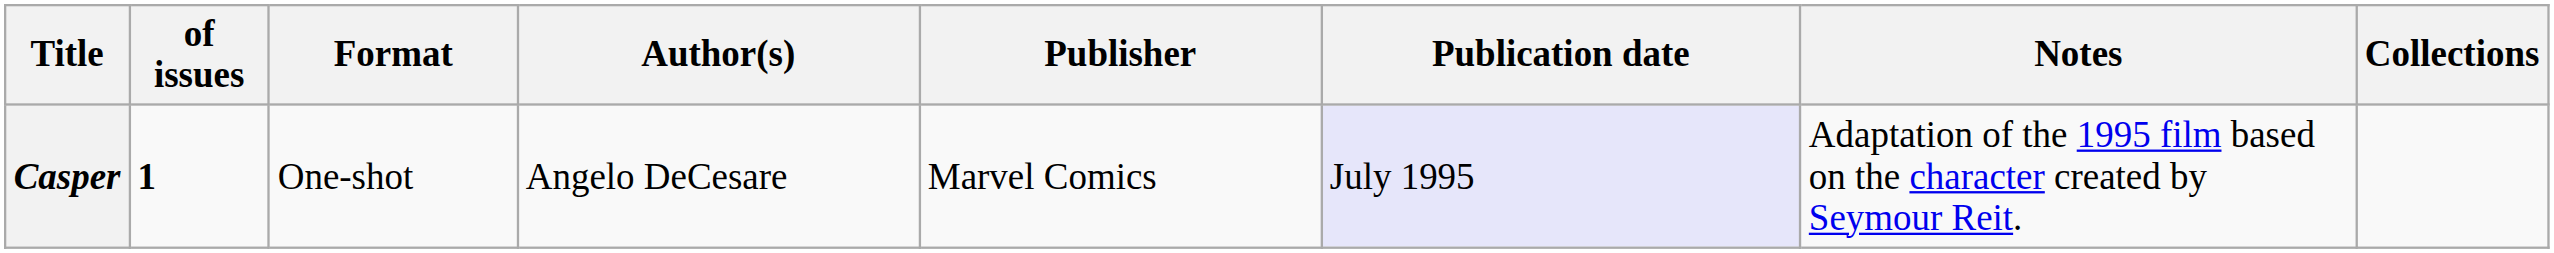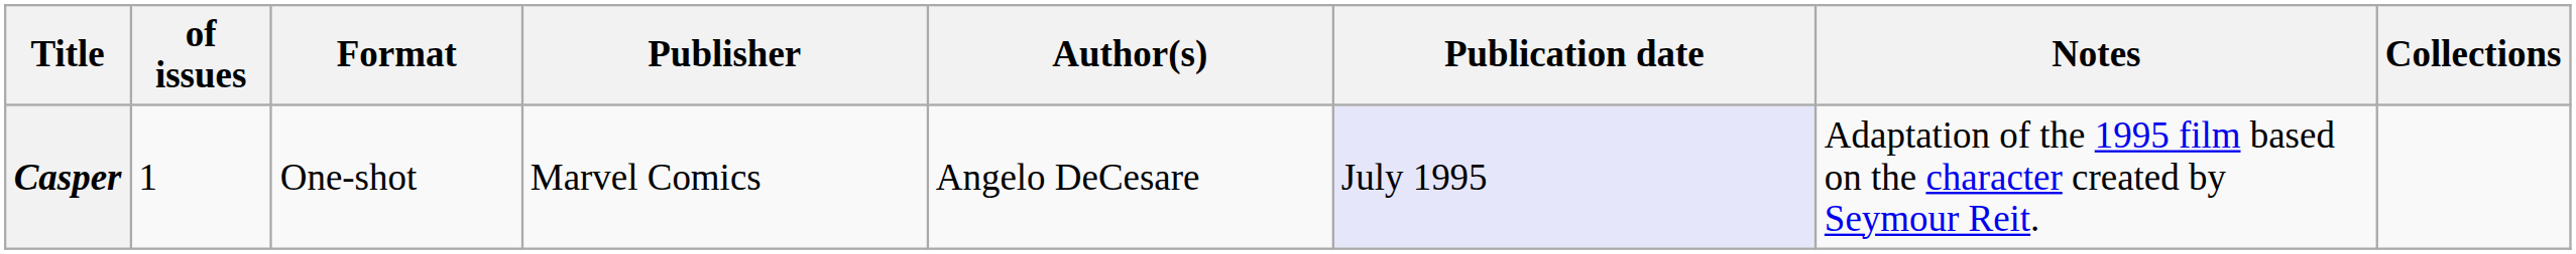columns swapped: Author(s) <-> Publisher
Casper | of issues: bold -> normal
